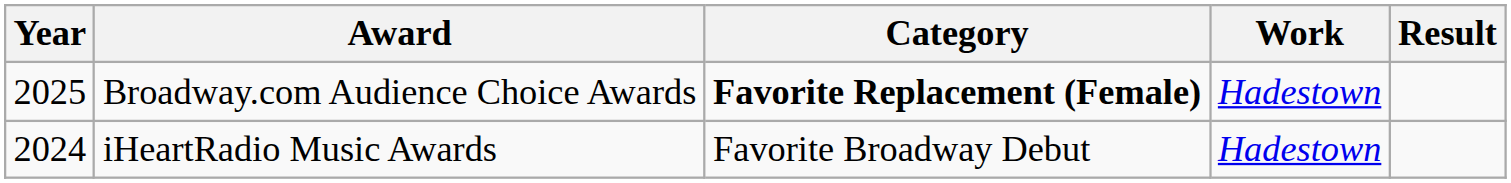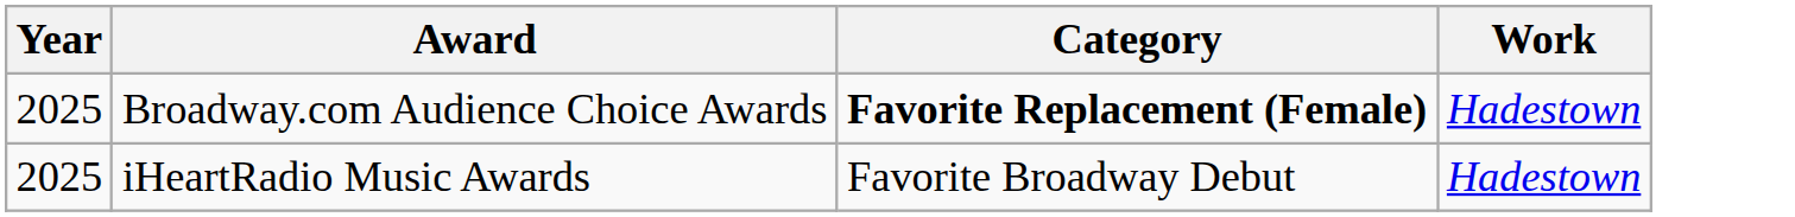- column: Result
iHeartRadio Music Awards | Year: 2024 -> 2025
